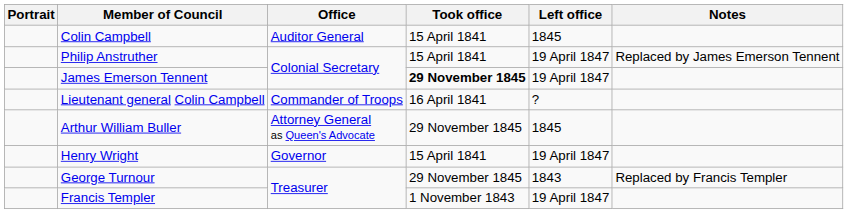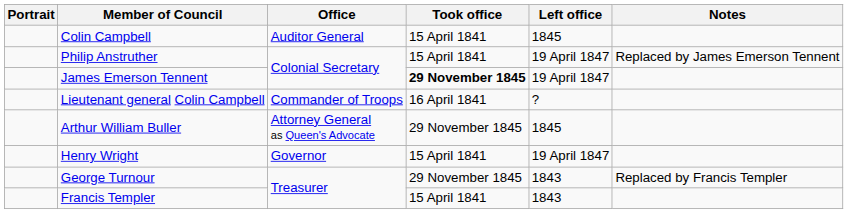Francis Templer | Took office: 1 November 1843 -> 15 April 1841
Francis Templer | Left office: 19 April 1847 -> 1843
